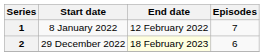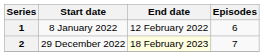1 | Episodes: 7 -> 6
2 | Episodes: 6 -> 7
